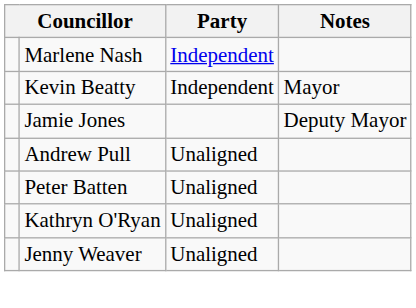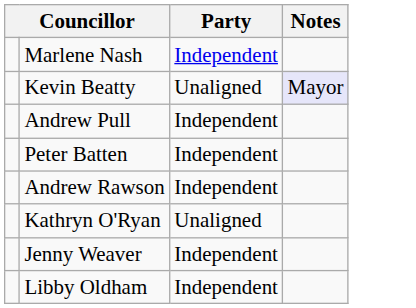Kevin Beatty | Party: Independent -> Unaligned
Kevin Beatty | Notes: no background -> lavender background
- row: Jamie Jones | Deputy Mayor
Andrew Pull | Party: Unaligned -> Independent
Peter Batten | Party: Unaligned -> Independent
+ row: Andrew Rawson | Independent
Jenny Weaver | Party: Unaligned -> Independent
+ row: Libby Oldham | Independent
